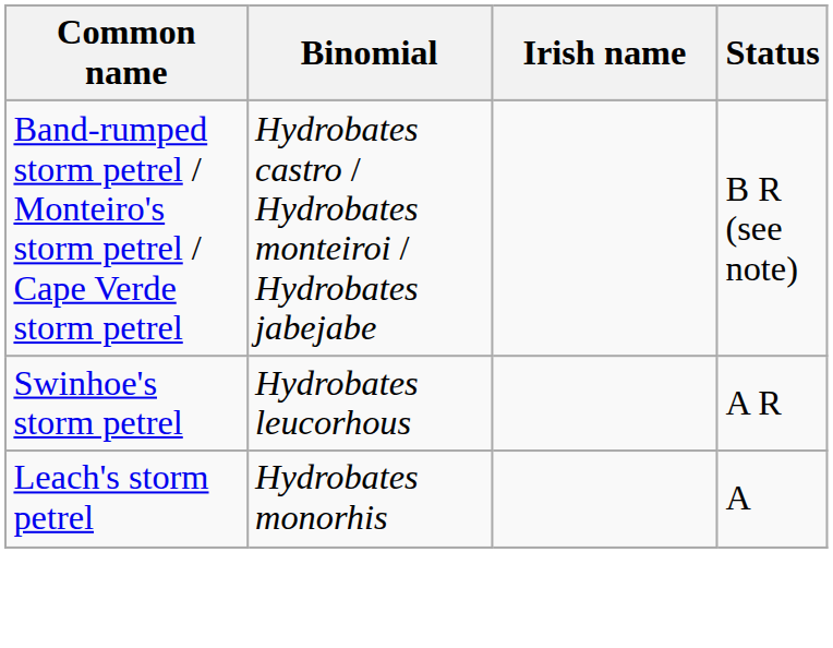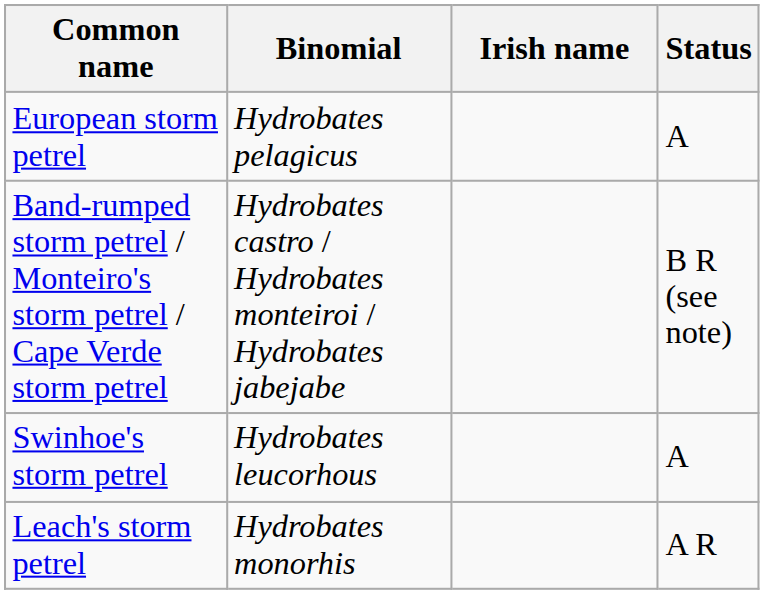+ row: European storm petrel | Hydrobates pelagicus | A
Swinhoe's storm petrel | Status: A R -> A
Leach's storm petrel | Status: A -> A R
